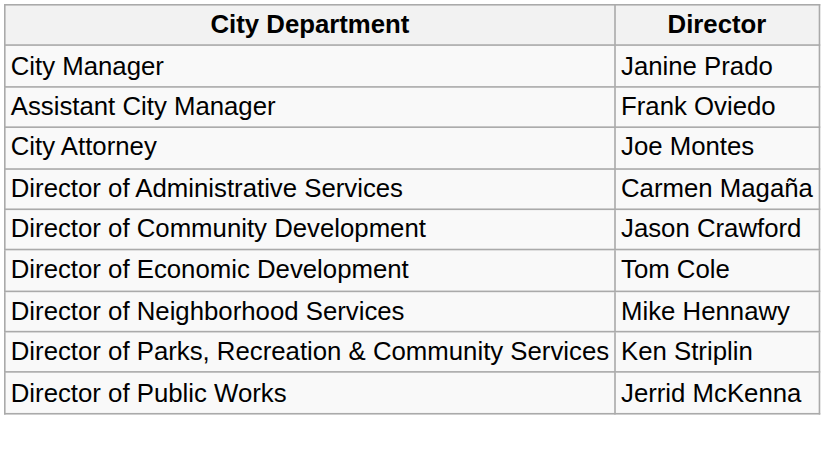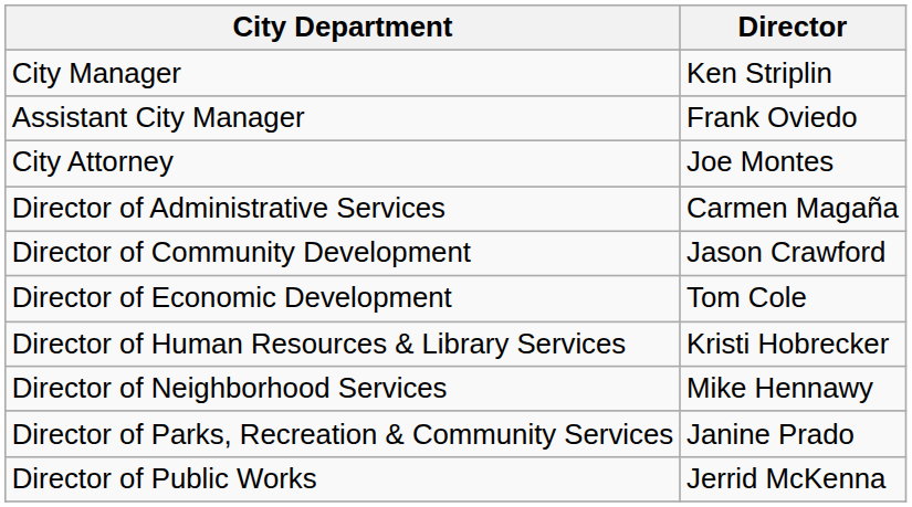City Manager | Director: Janine Prado -> Ken Striplin
+ row: Director of Human Resources & Library Services | Kristi Hobrecker
Director of Parks, Recreation & Community Services | Director: Ken Striplin -> Janine Prado
